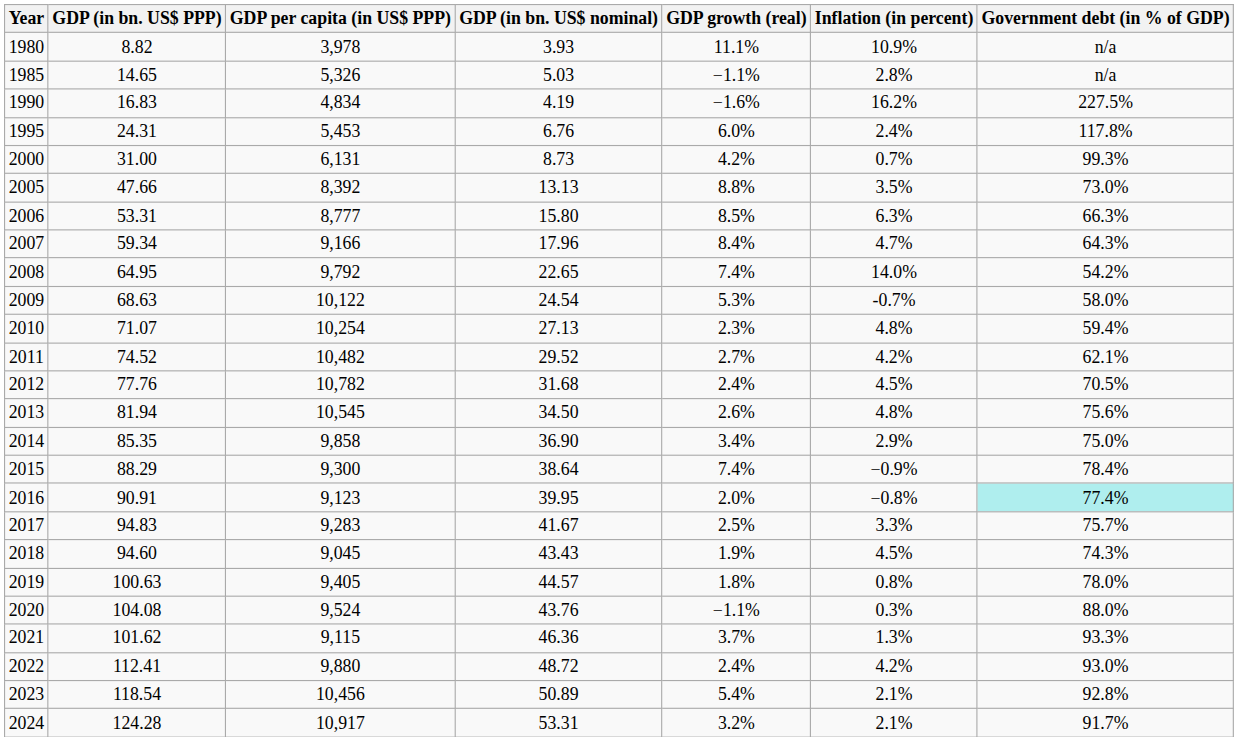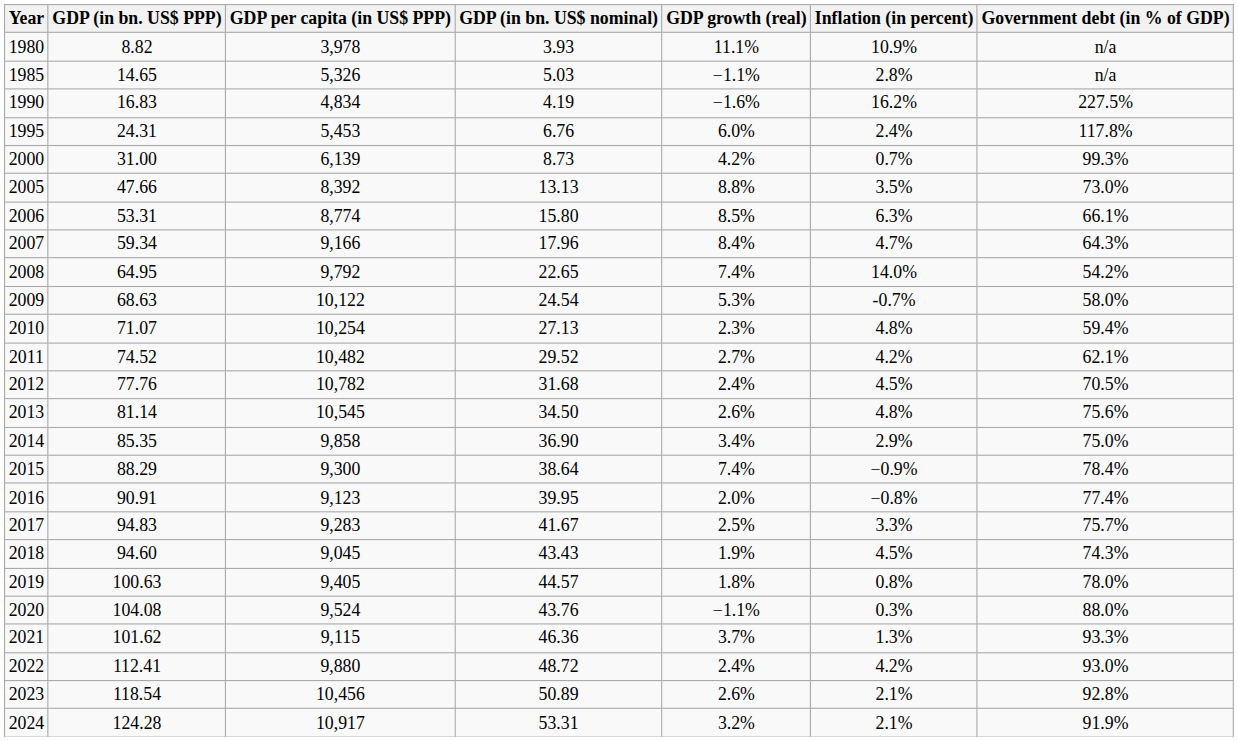2000 | GDP per capita (in US$ PPP): 6,131 -> 6,139
2006 | GDP per capita (in US$ PPP): 8,777 -> 8,774
2006 | Government debt (in % of GDP): 66.3% -> 66.1%
2013 | GDP (in bn. US$ PPP): 81.94 -> 81.14
2016 | Government debt (in % of GDP): paleturquoise background -> no background
2023 | GDP growth (real): 5.4% -> 2.6%
2024 | Government debt (in % of GDP): 91.7% -> 91.9%
